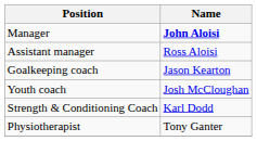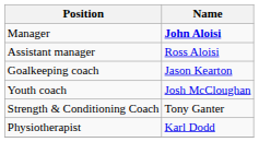Strength & Conditioning Coach | Name: Karl Dodd -> Tony Ganter
Physiotherapist | Name: Tony Ganter -> Karl Dodd
